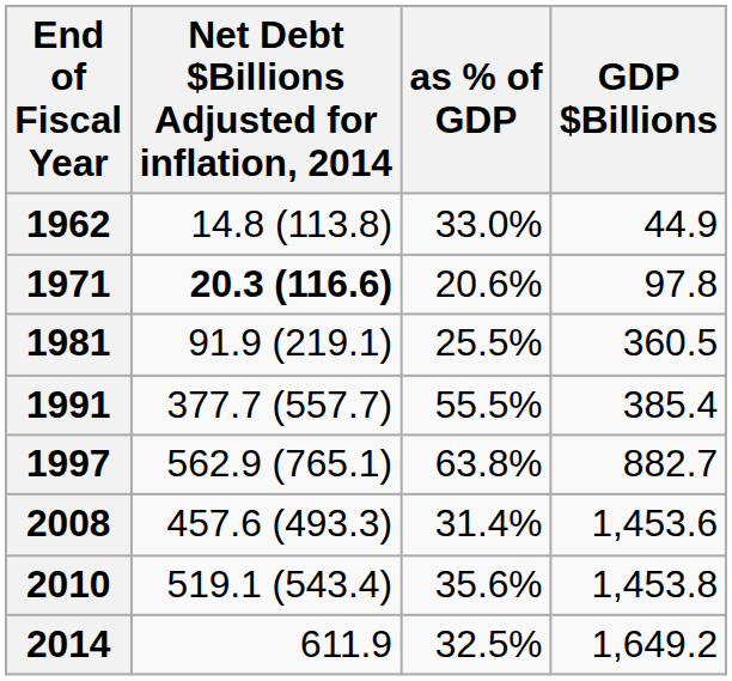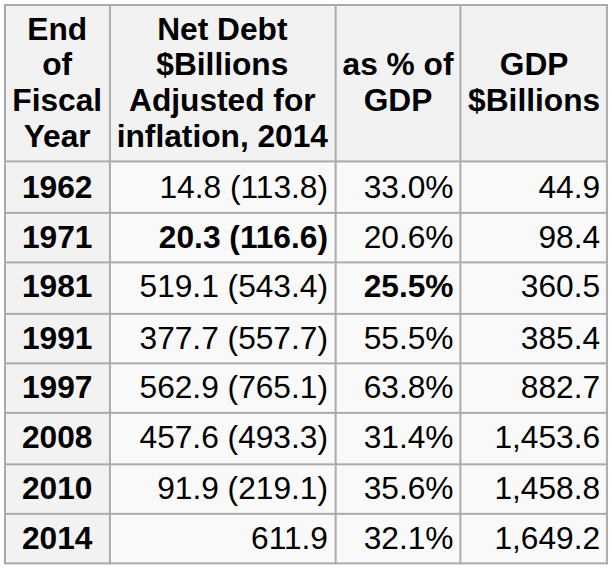1971 | GDP $Billions: 97.8 -> 98.4
1981 | Net Debt $Billions Adjusted for inflation, 2014: 91.9 (219.1) -> 519.1 (543.4)
1981 | as % of GDP: normal -> bold
2010 | Net Debt $Billions Adjusted for inflation, 2014: 519.1 (543.4) -> 91.9 (219.1)
2010 | GDP $Billions: 1,453.8 -> 1,458.8
2014 | as % of GDP: 32.5% -> 32.1%
